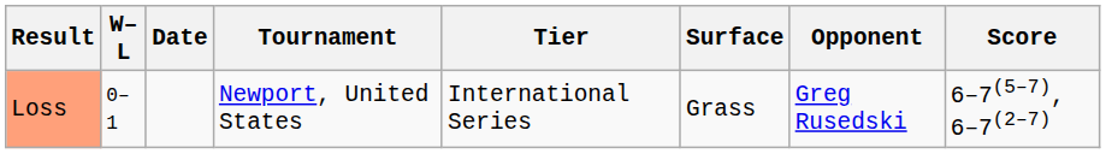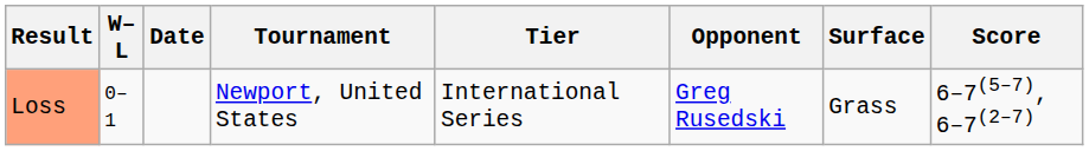columns swapped: Surface <-> Opponent
